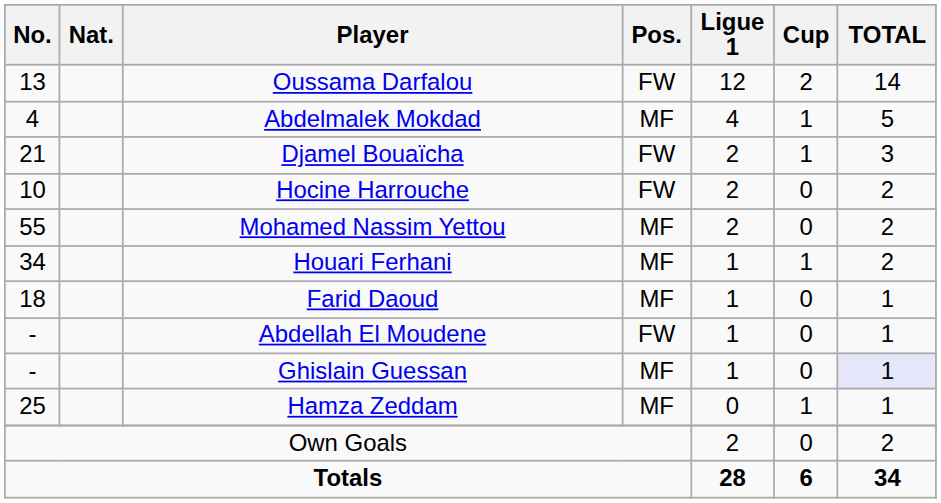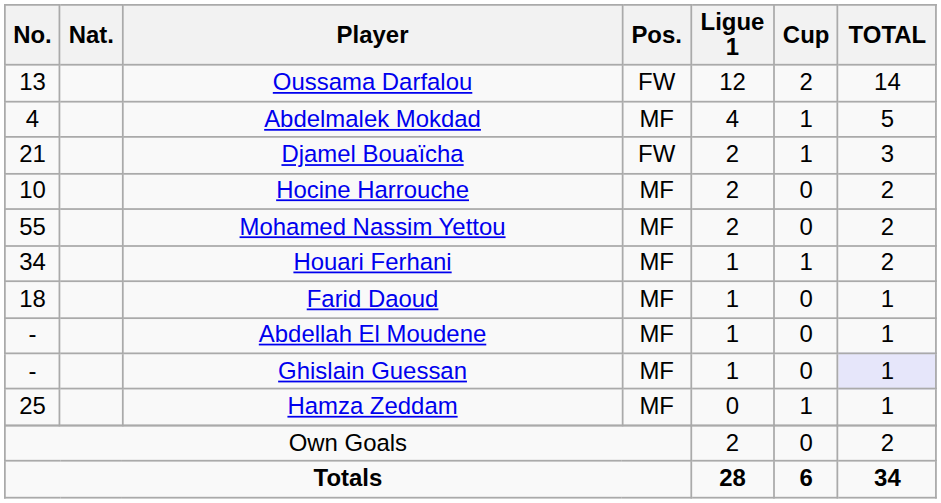Hocine Harrouche | Pos.: FW -> MF
Abdellah El Moudene | Pos.: FW -> MF
